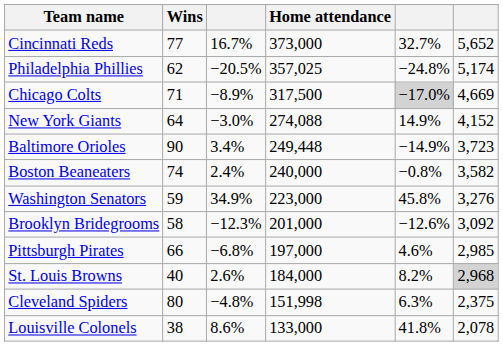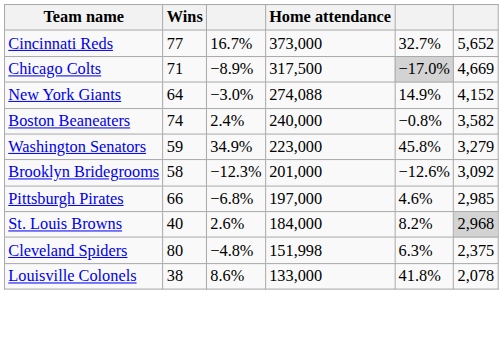- row: Philadelphia Phillies | 62 | −20.5% | 357,025 | −24.8% | 5,174
- row: Baltimore Orioles | 90 | 3.4% | 249,448 | −14.9% | 3,723
Washington Senators | column 6: 3,276 -> 3,279
